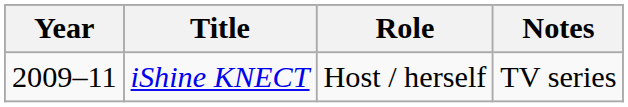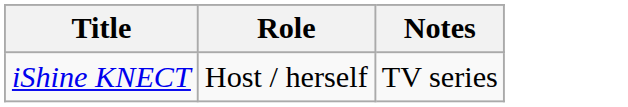- column: Year | 2009–11
